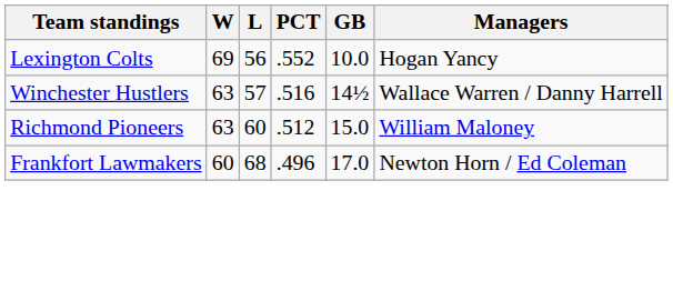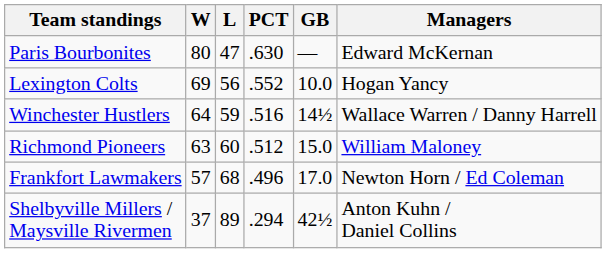+ row: Paris Bourbonites | 80 | 47 | .630 | — | Edward McKernan
Winchester Hustlers | W: 63 -> 64
Winchester Hustlers | L: 57 -> 59
Frankfort Lawmakers | W: 60 -> 57
+ row: Shelbyville Millers / Maysville Rivermen | 37 | 89 | .294 | 42½ | Anton Kuhn / Daniel Collins
